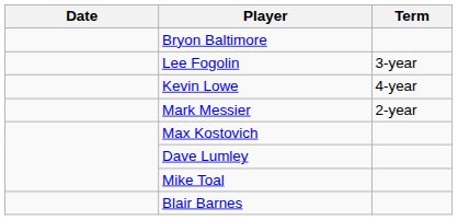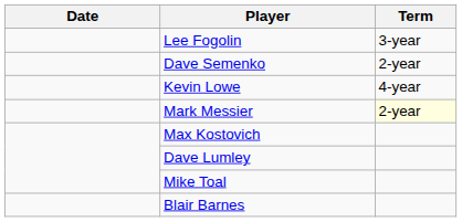- row: Bryon Baltimore
+ row: Dave Semenko | 2-year
Mark Messier | Term: no background -> lightyellow background
